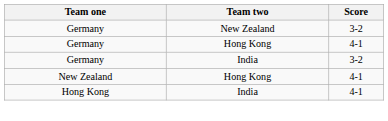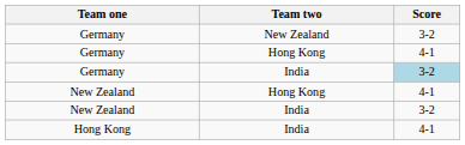Germany / India | Score: no background -> lightblue background
+ row: New Zealand | India | 3-2
